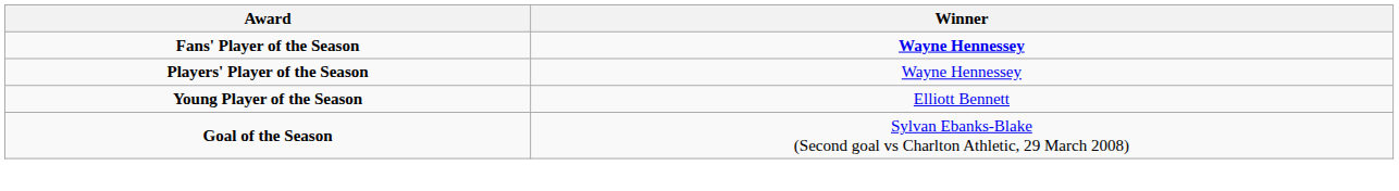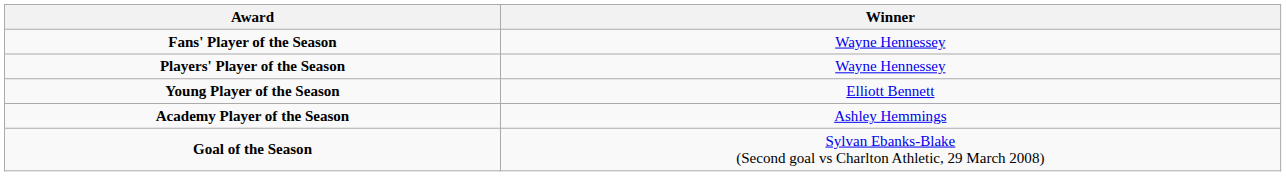Fans' Player of the Season | Winner: bold -> normal
+ row: Academy Player of the Season | Ashley Hemmings
